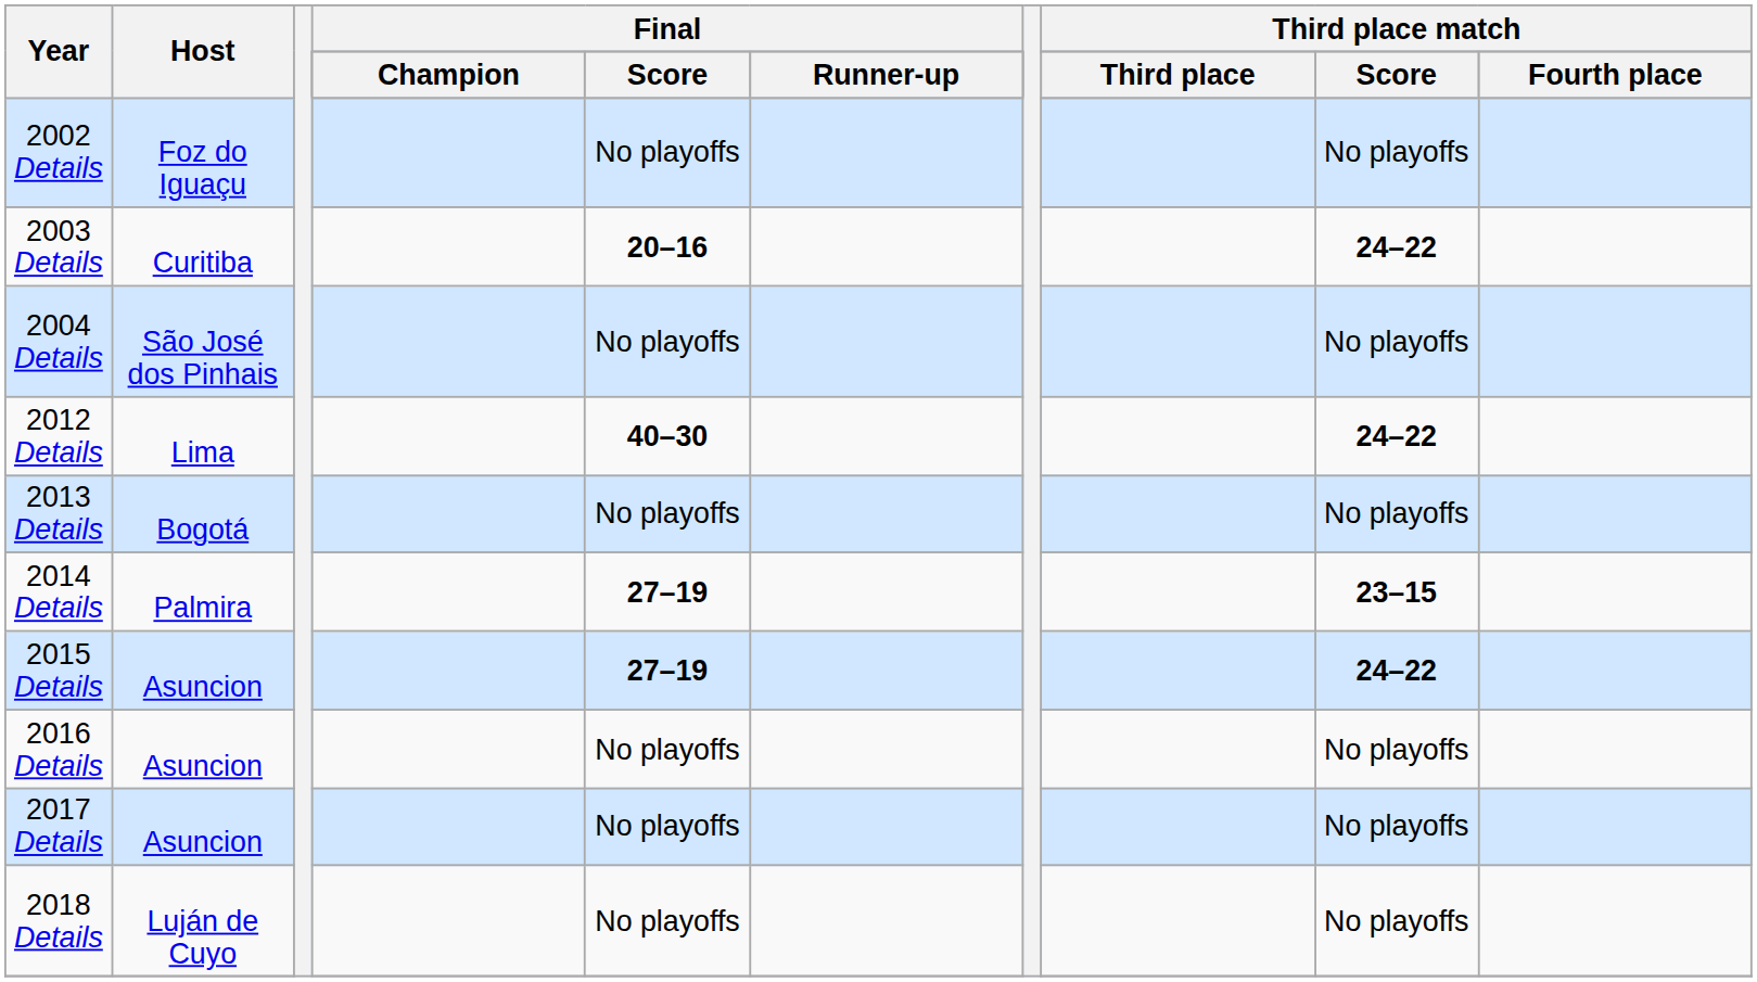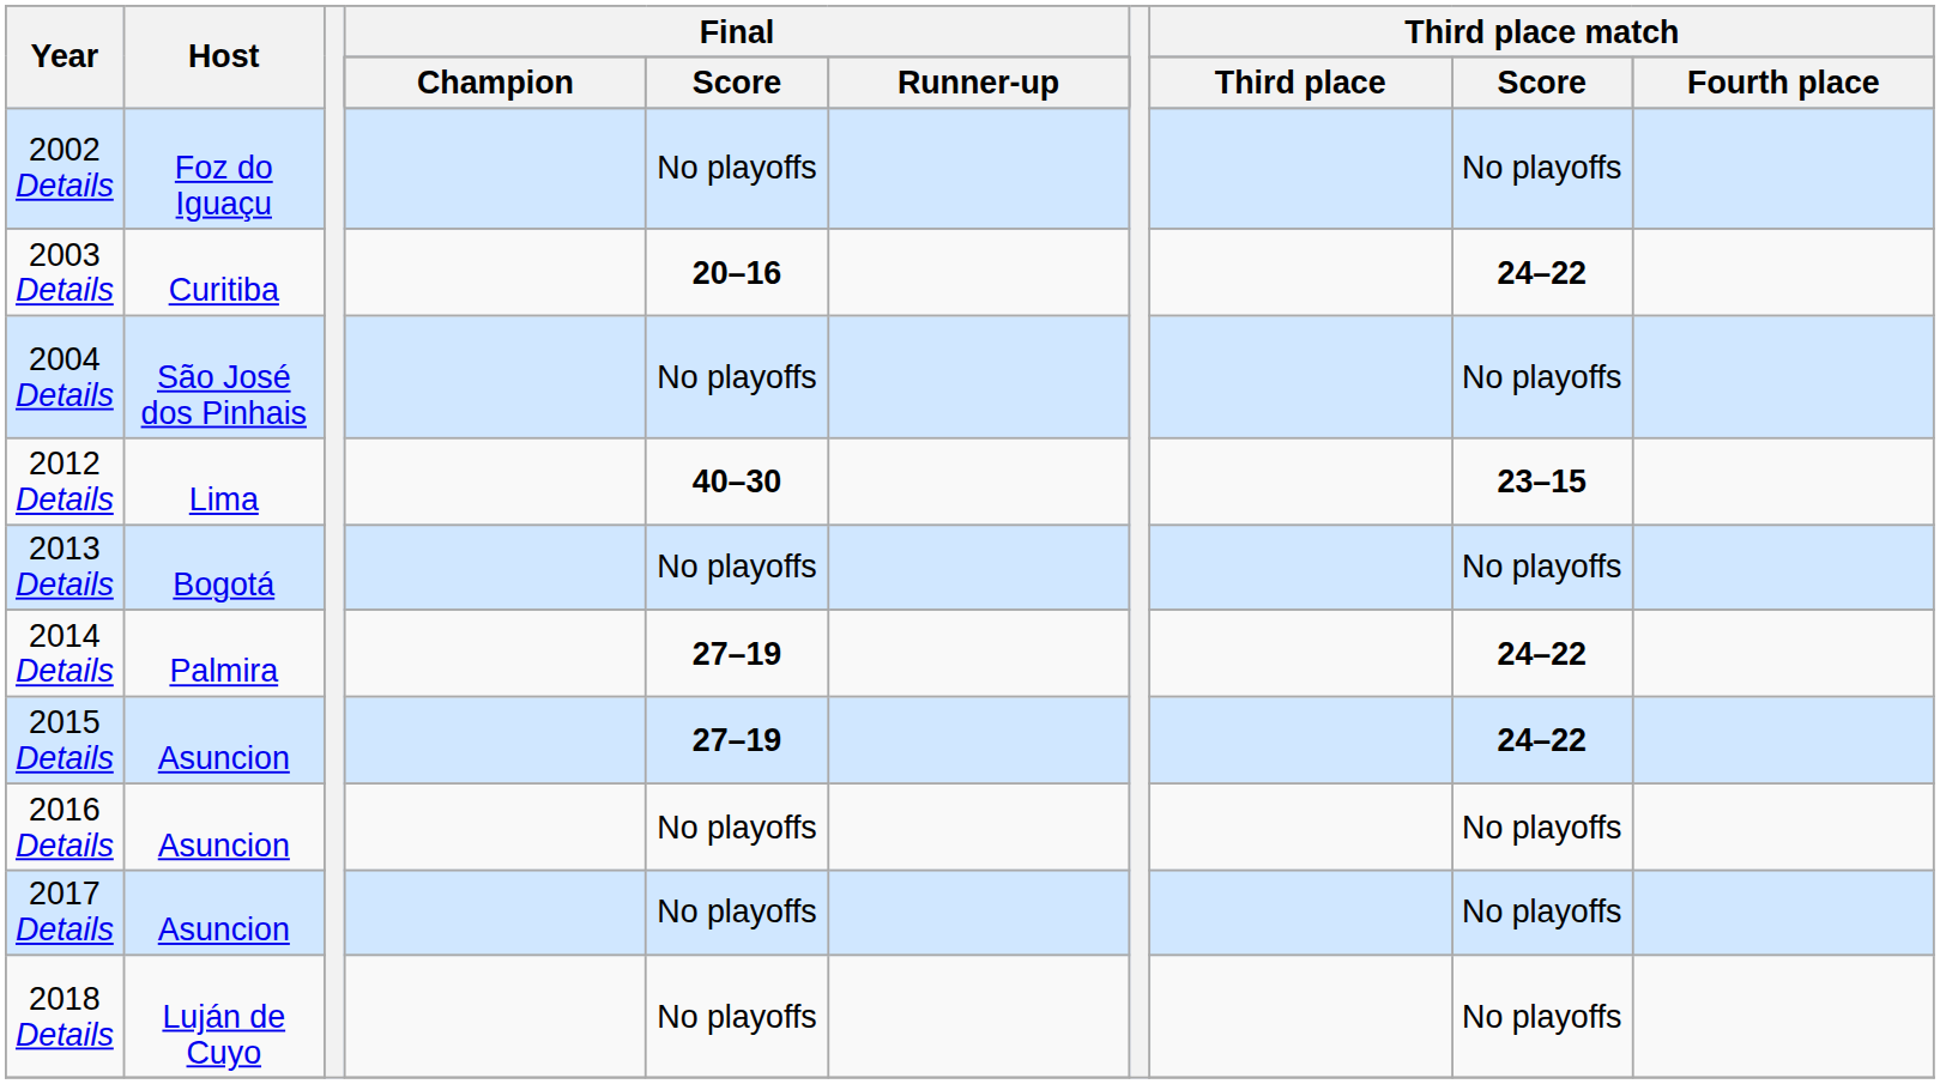2012 Details | Third place match / Score: 24–22 -> 23–15
2014 Details | Third place match / Score: 23–15 -> 24–22
